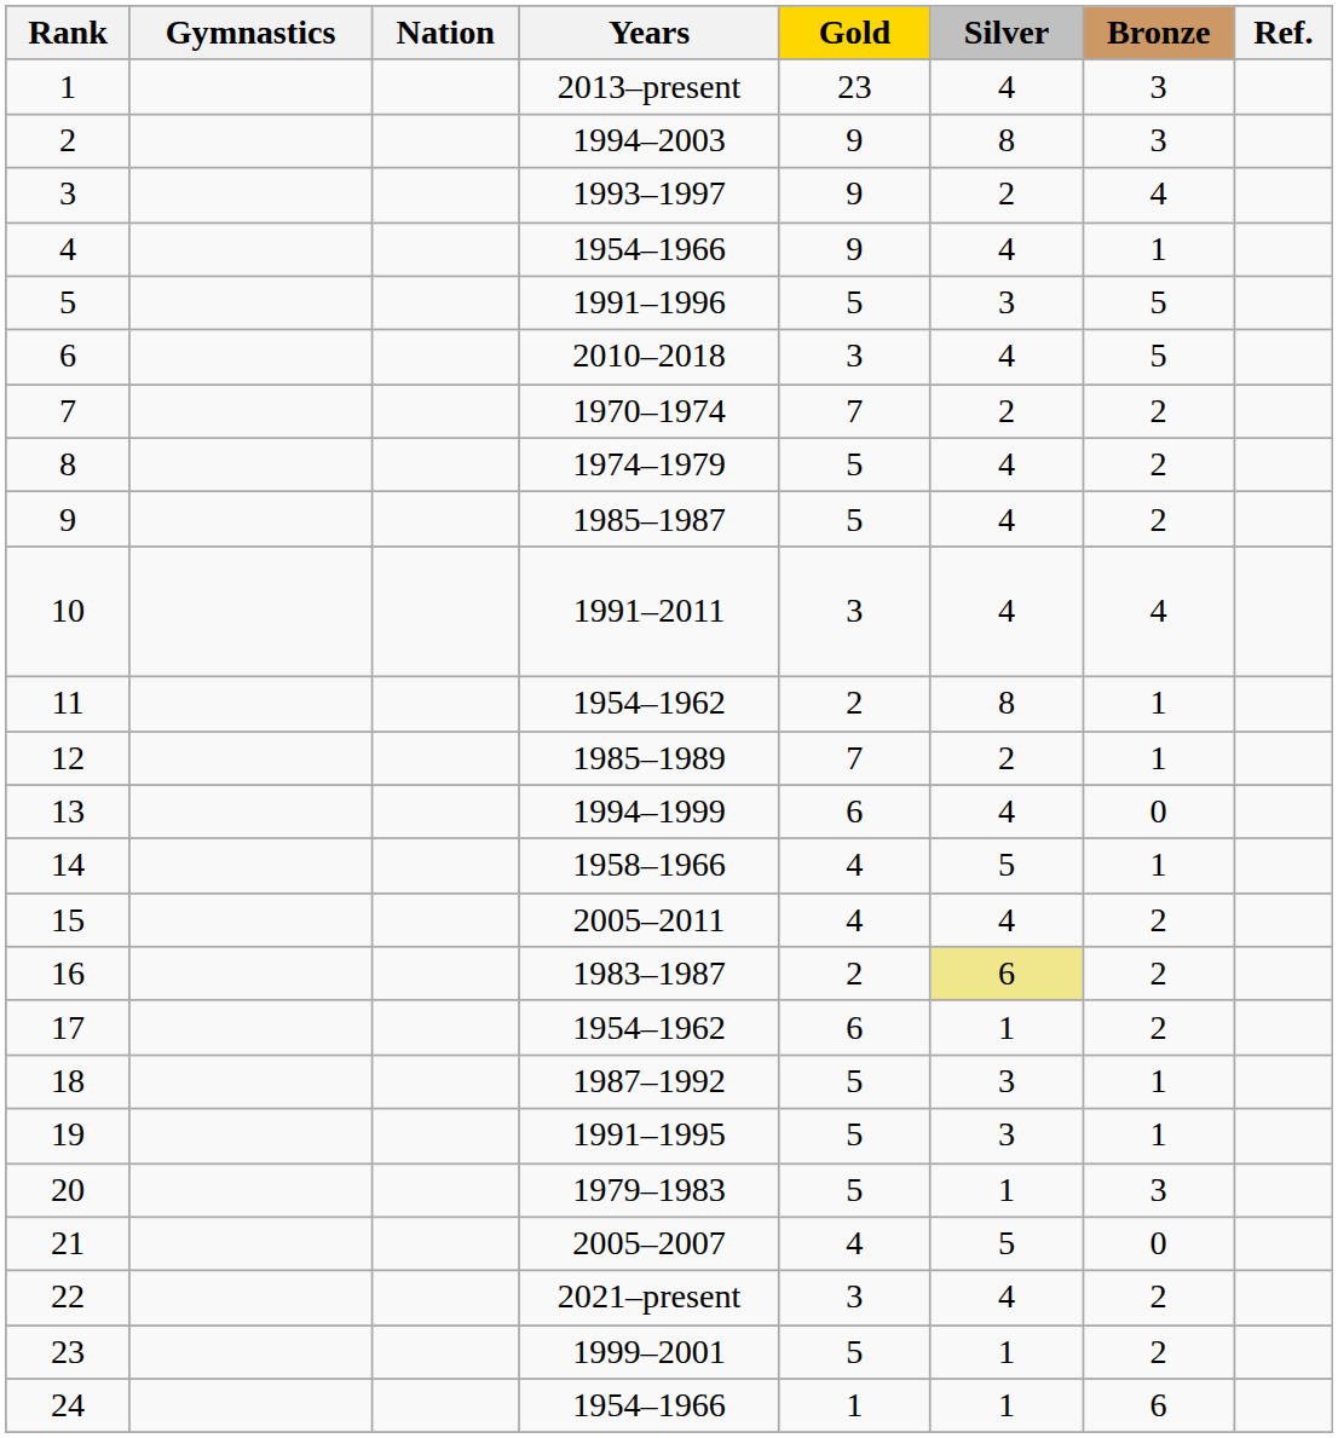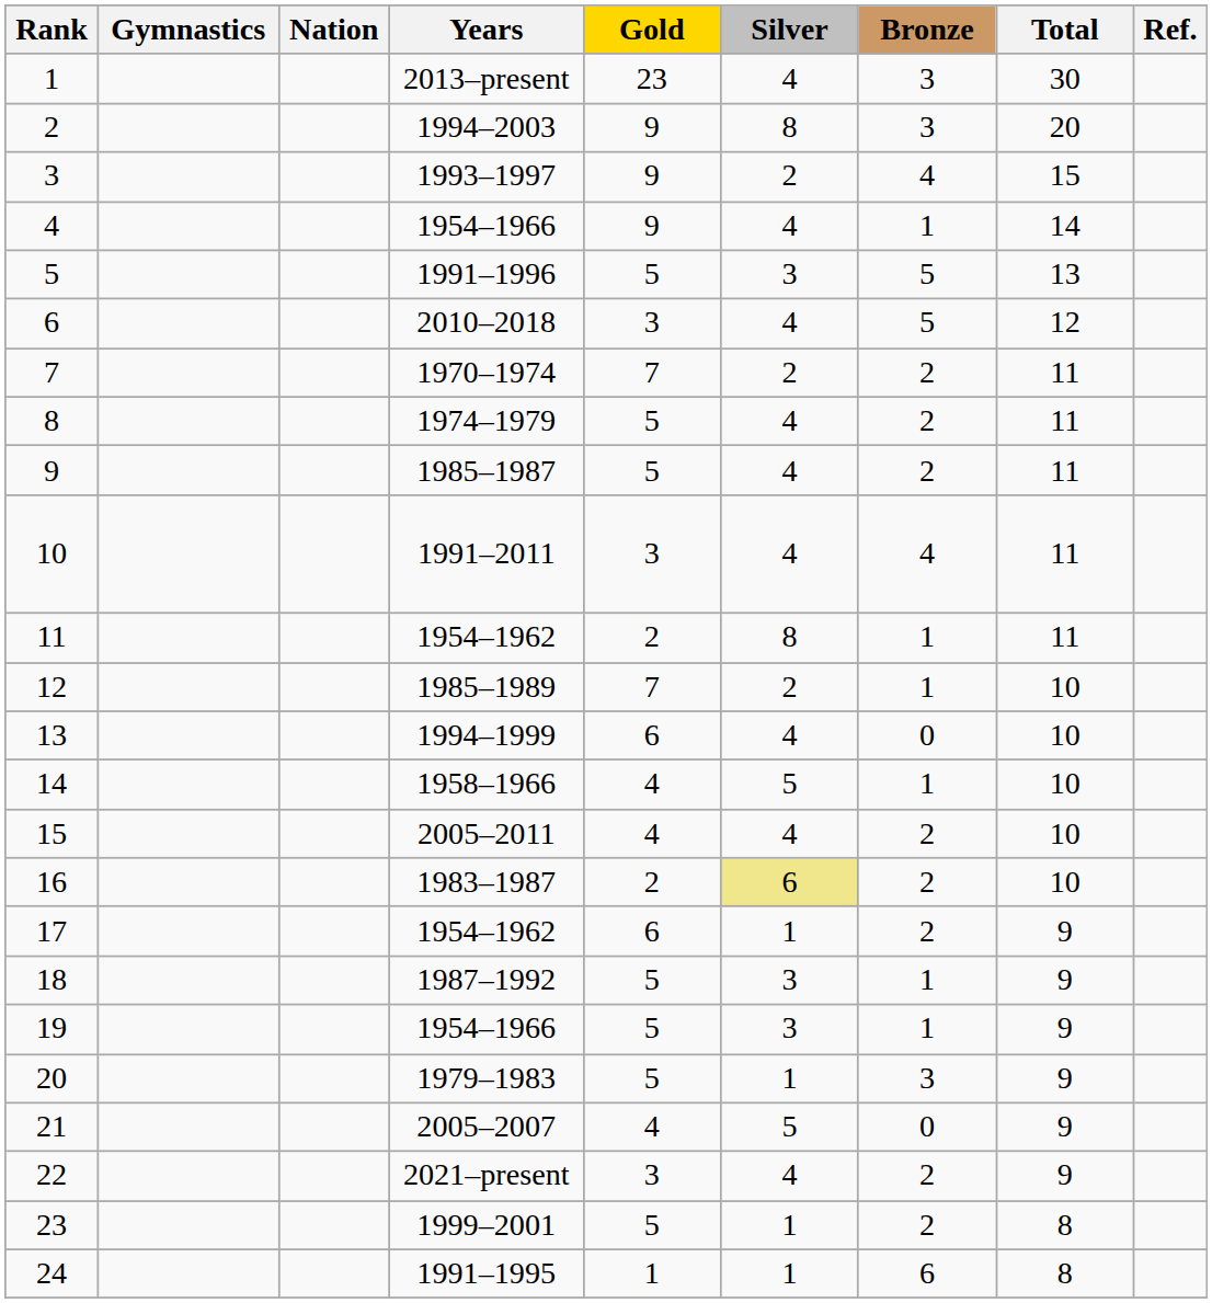+ column: Total | 30 | 20 | 15 | 14 | 13 | 12 | 11 | 11 | 11 | 11 | 11 | 10 | 10 | 10 | 10 | 10 | 9 | 9 | 9 | 9 | 9 | 9 | 8 | 8
19 | Years: 1991–1995 -> 1954–1966
24 | Years: 1954–1966 -> 1991–1995
